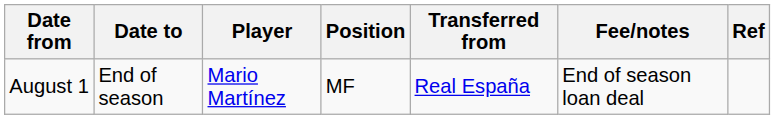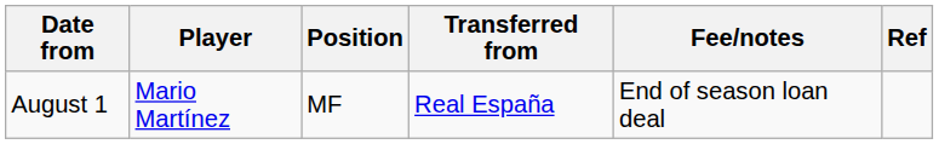- column: Date to | End of season
